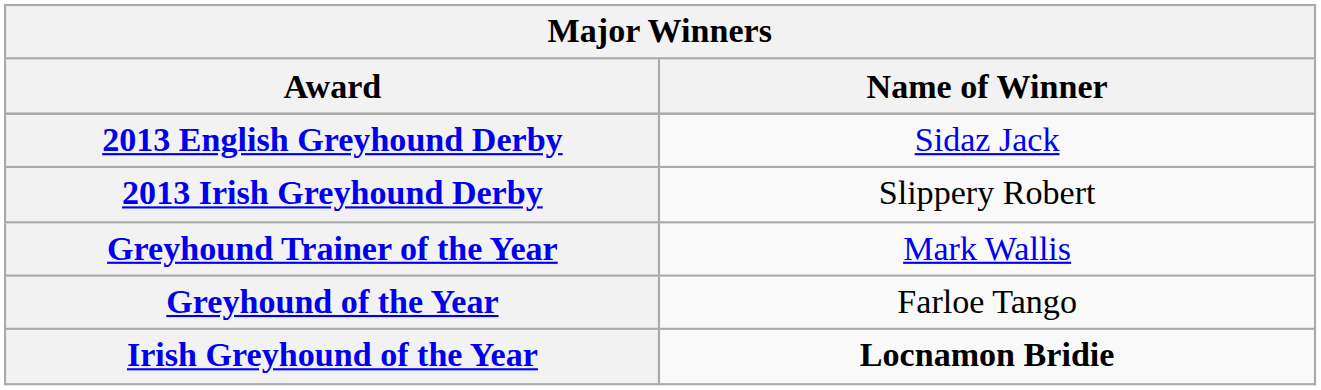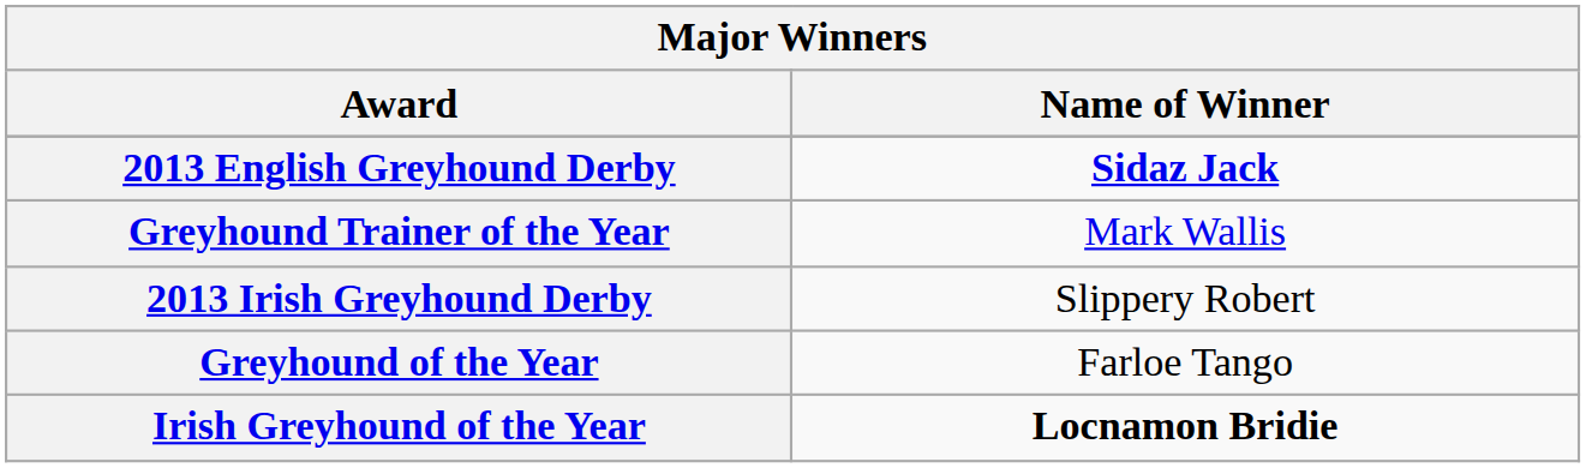2013 English Greyhound Derby | Name of Winner: normal -> bold
rows swapped: 2013 Irish Greyhound Derby <-> Greyhound Trainer of the Year
